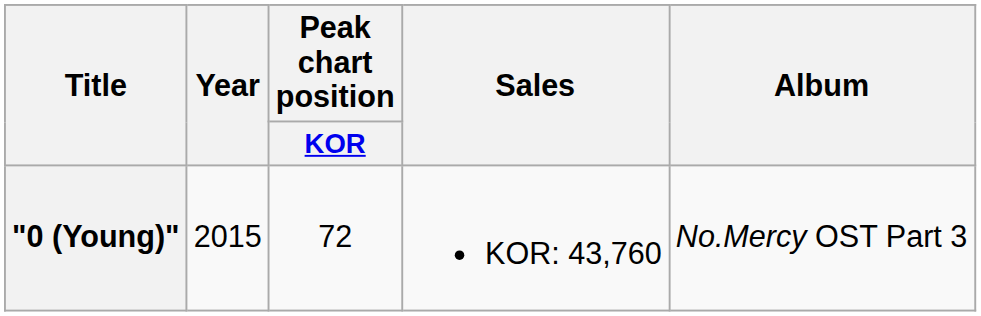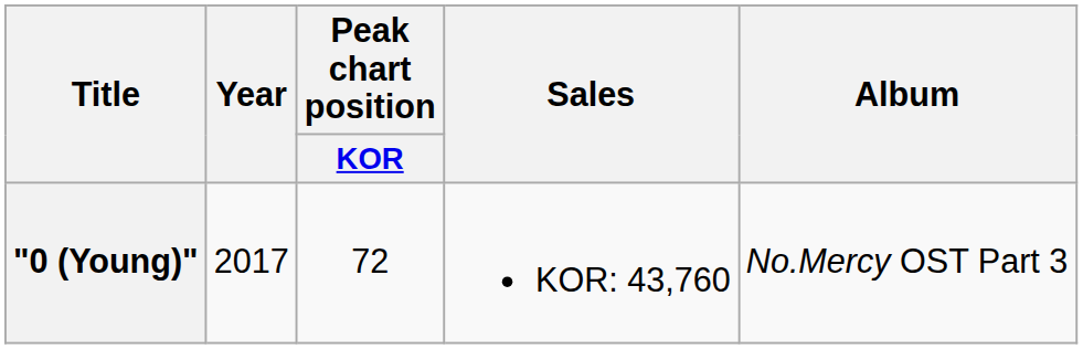"0 (Young)" | Year: 2015 -> 2017
